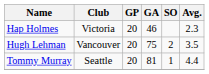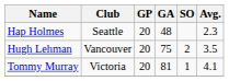Hap Holmes | Club: Victoria -> Seattle
Hap Holmes | GA: 46 -> 48
Tommy Murray | Club: Seattle -> Victoria
Tommy Murray | Avg.: 4.4 -> 4.1
